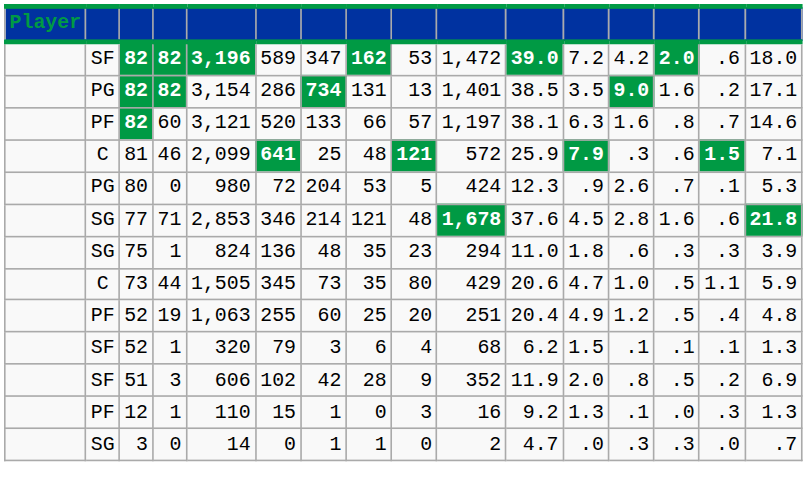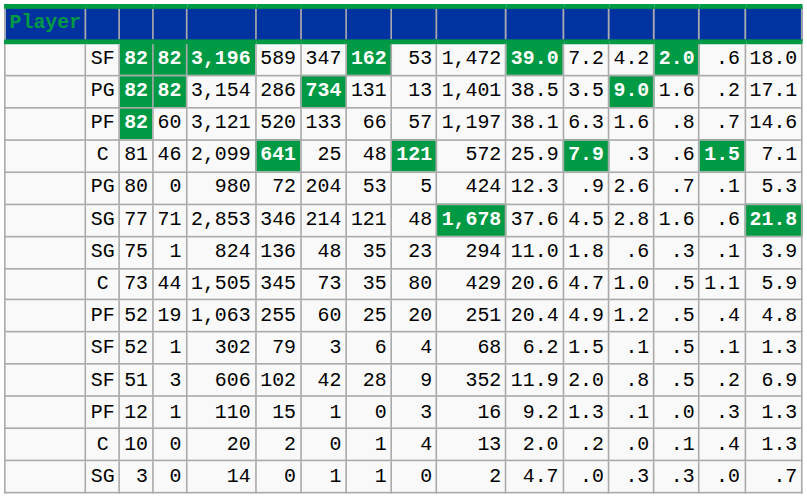75 | column 15: .3 -> .1
SF / 52 | column 5: 320 -> 302
SF / 52 | column 14: .1 -> .5
+ row: C | 10 | 0 | 20 | 2 | 0 | 1 | 4 | 13 | 2.0 | .2 | .0 | .1 | .4 | 1.3
